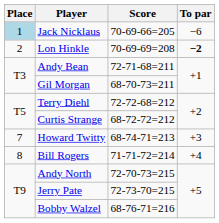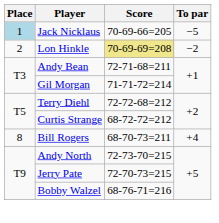Jack Nicklaus | To par: −6 -> −5
Lon Hinkle | Score: no background -> khaki background
Lon Hinkle | To par: bold -> normal
Gil Morgan | Score: 68-70-73=211 -> 71-71-72=214
- row: 7 | Howard Twitty | 68-74-71=213 | +3
Bill Rogers | Score: 71-71-72=214 -> 68-70-73=211
Andy North | Score: 72-70-73=215 -> 72-73-70=215
Jerry Pate | Score: 72-73-70=215 -> 72-70-73=215
